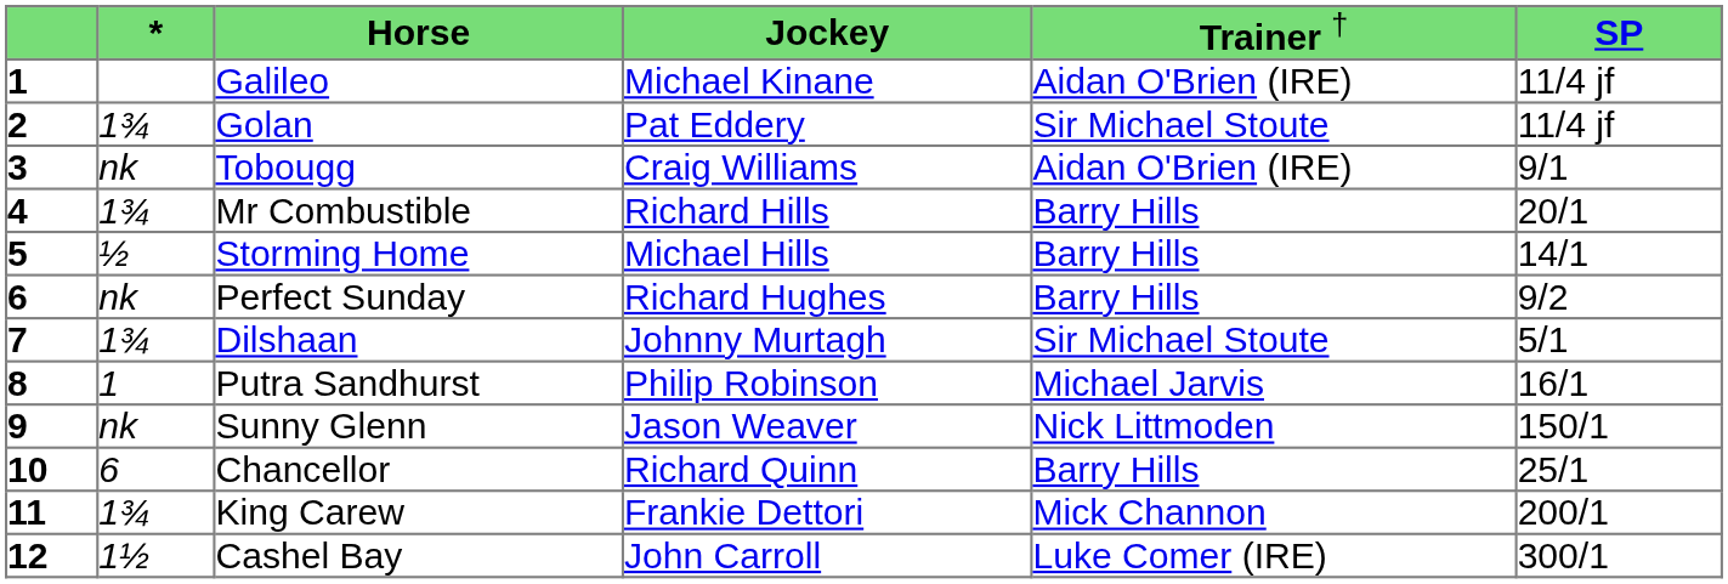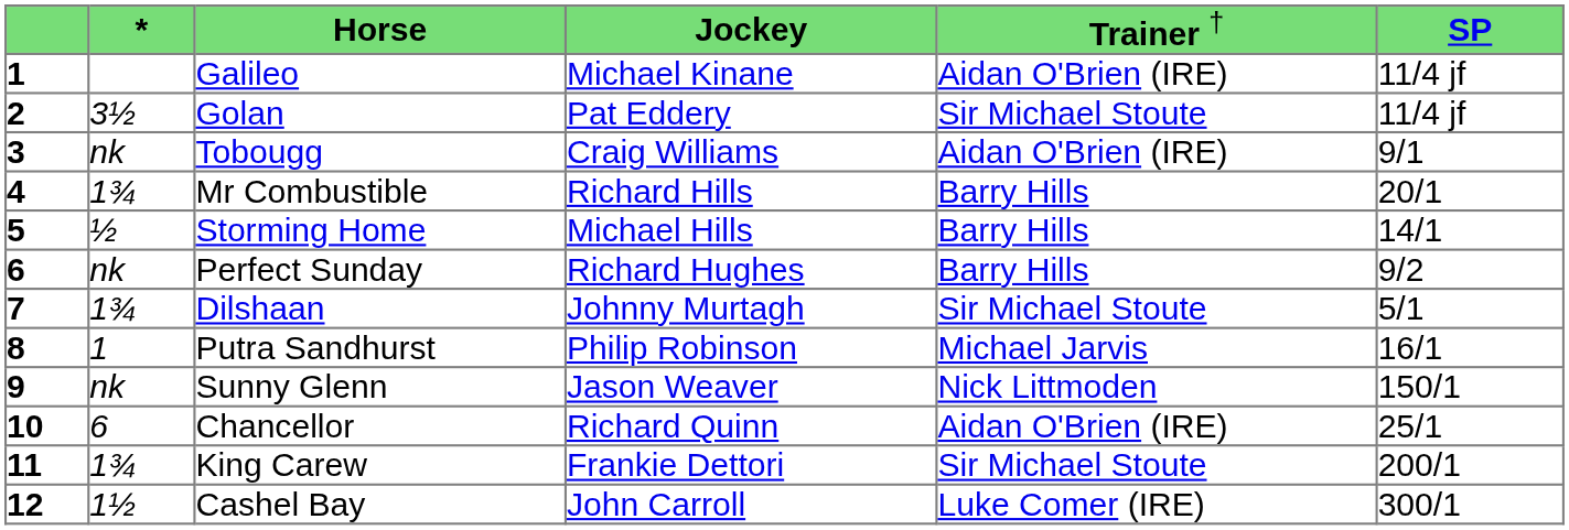Golan | column 2: 1¾ -> 3½
Chancellor | column 5: Barry Hills -> Aidan O'Brien (IRE)
King Carew | column 5: Mick Channon -> Sir Michael Stoute
